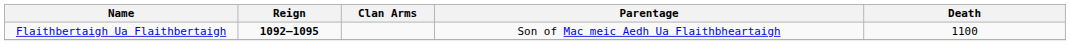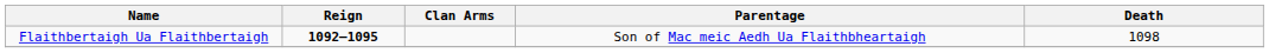Flaithbertaigh Ua Flaithbertaigh | Death: 1100 -> 1098
